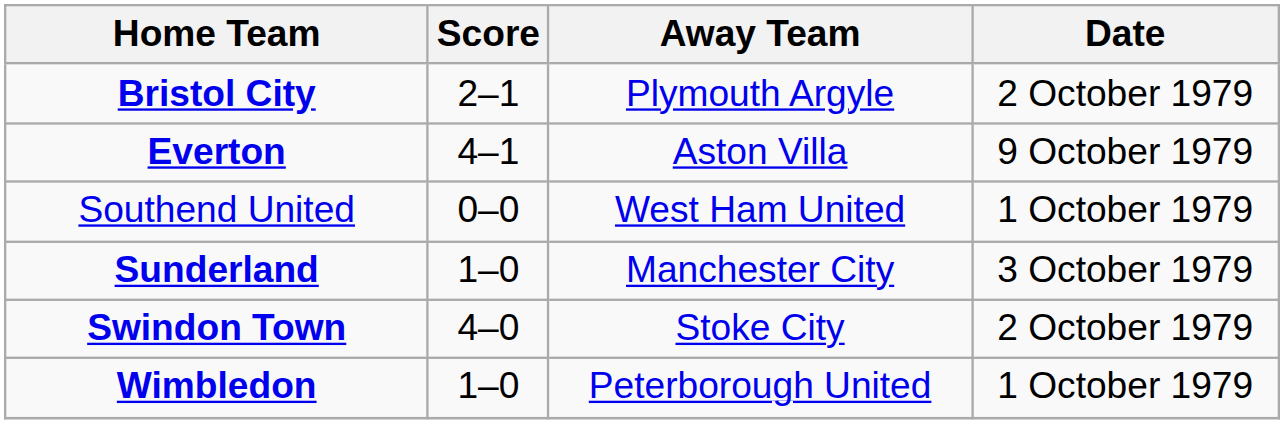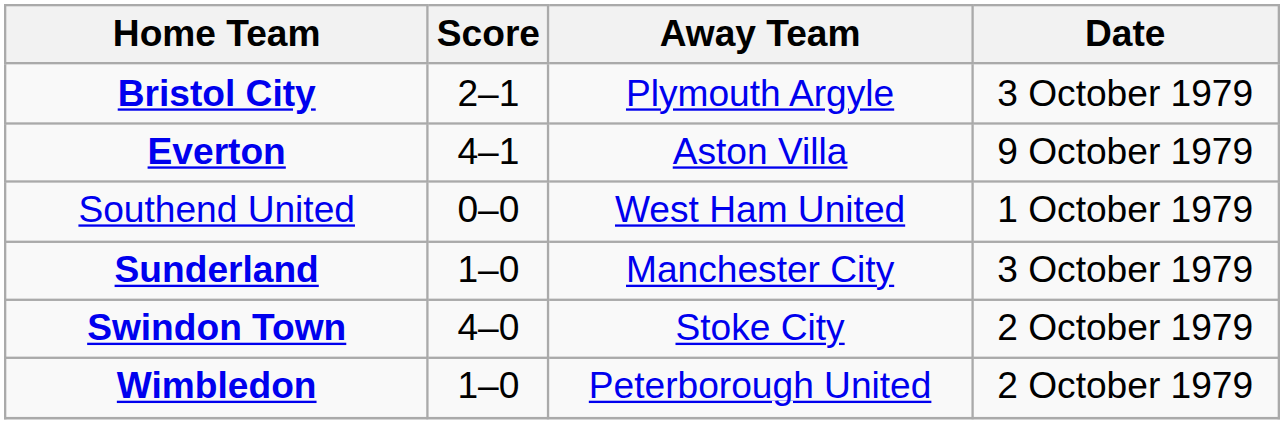Bristol City | Date: 2 October 1979 -> 3 October 1979
Wimbledon | Date: 1 October 1979 -> 2 October 1979
